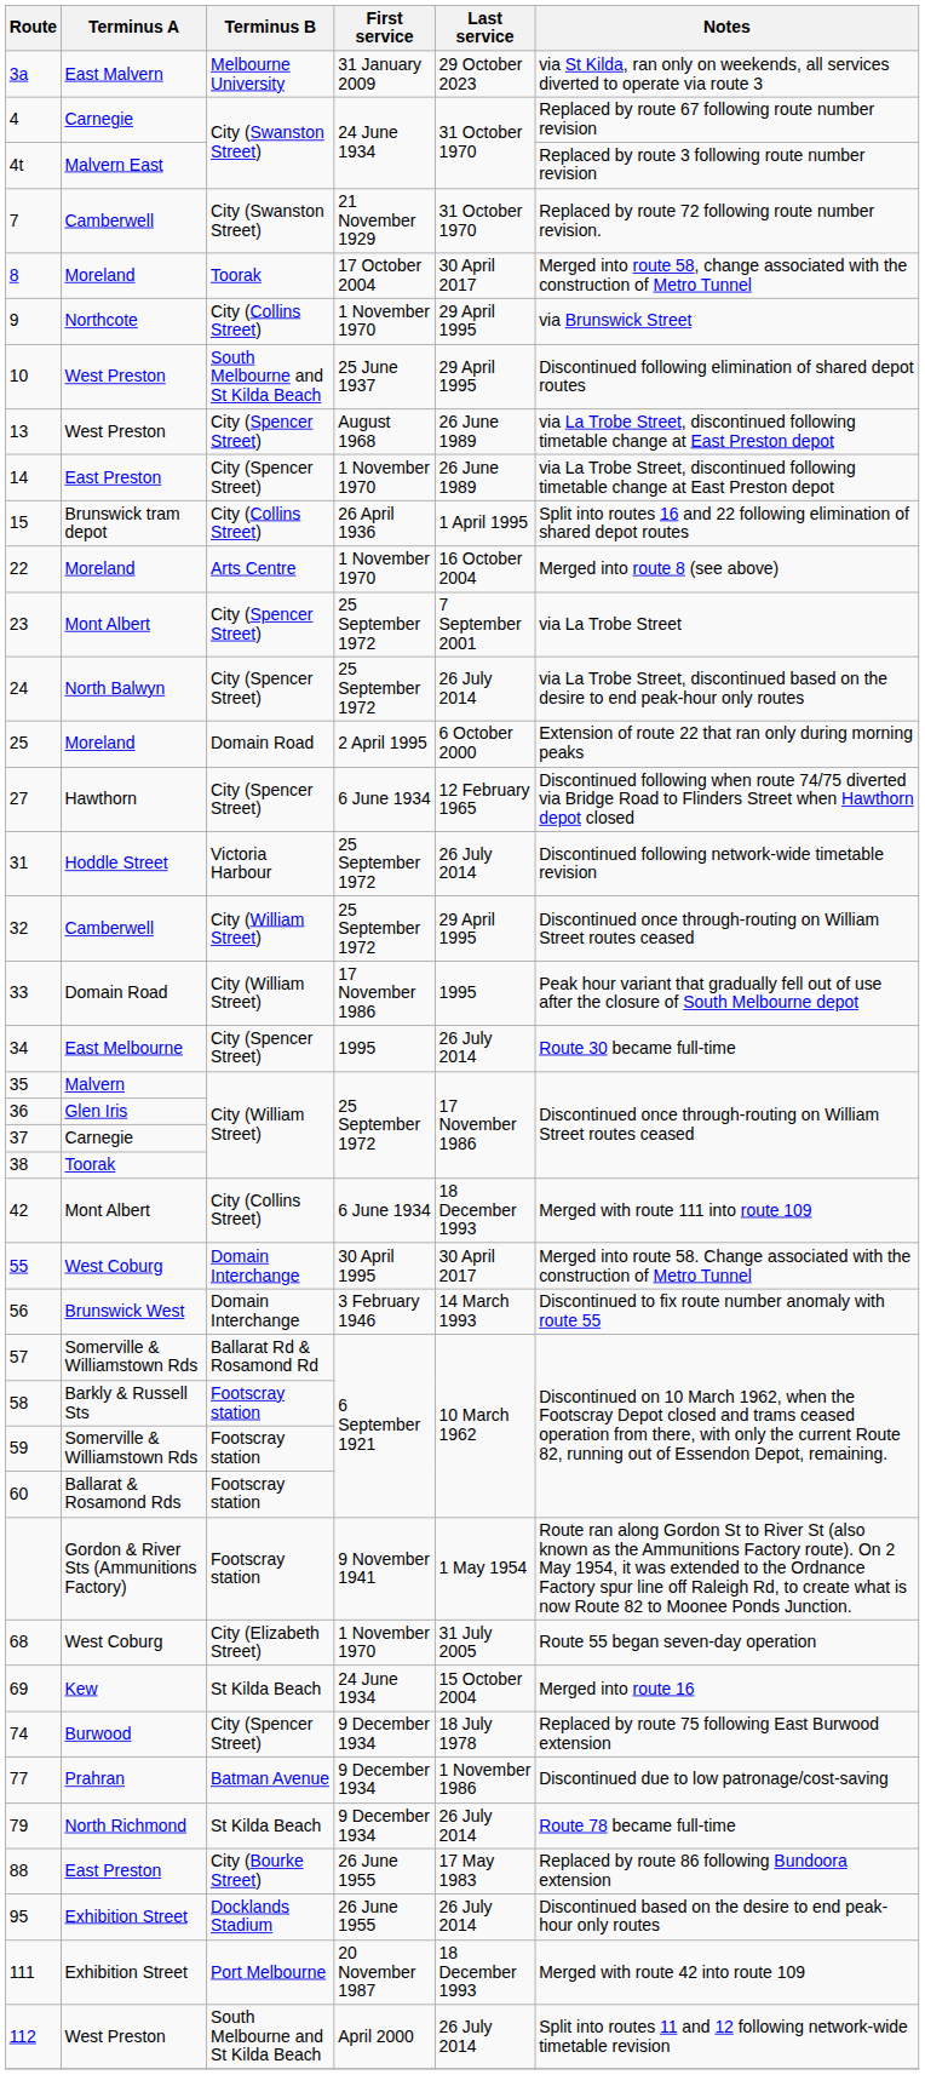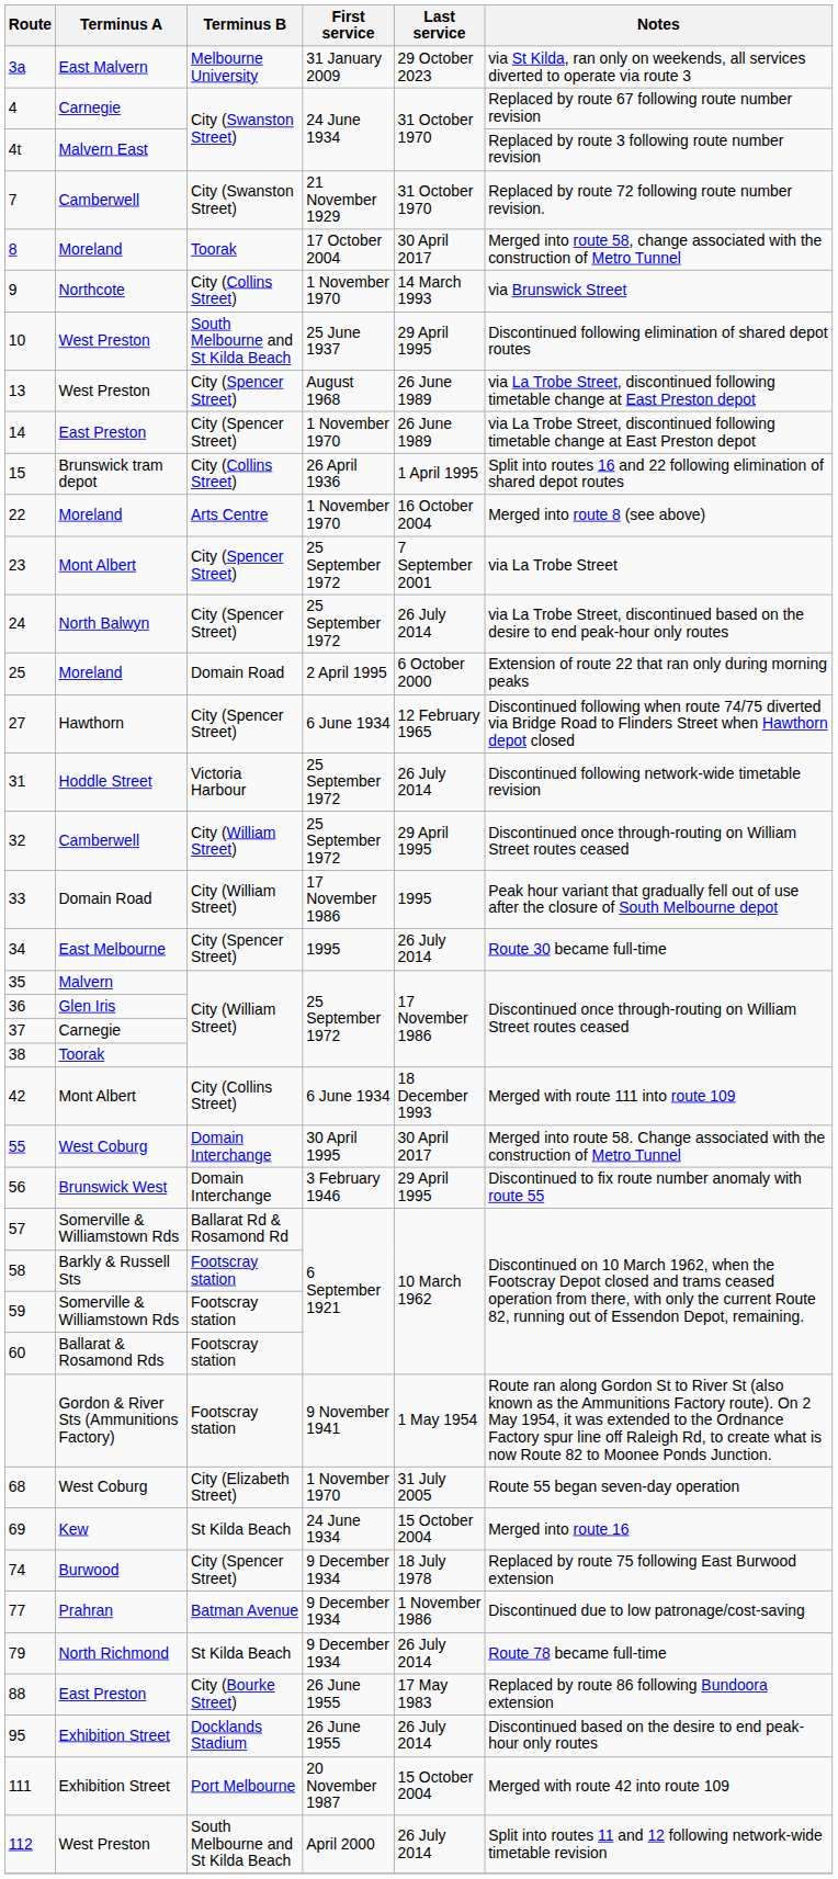9 | Last service: 29 April 1995 -> 14 March 1993
56 | Last service: 14 March 1993 -> 29 April 1995
111 | Last service: 18 December 1993 -> 15 October 2004
